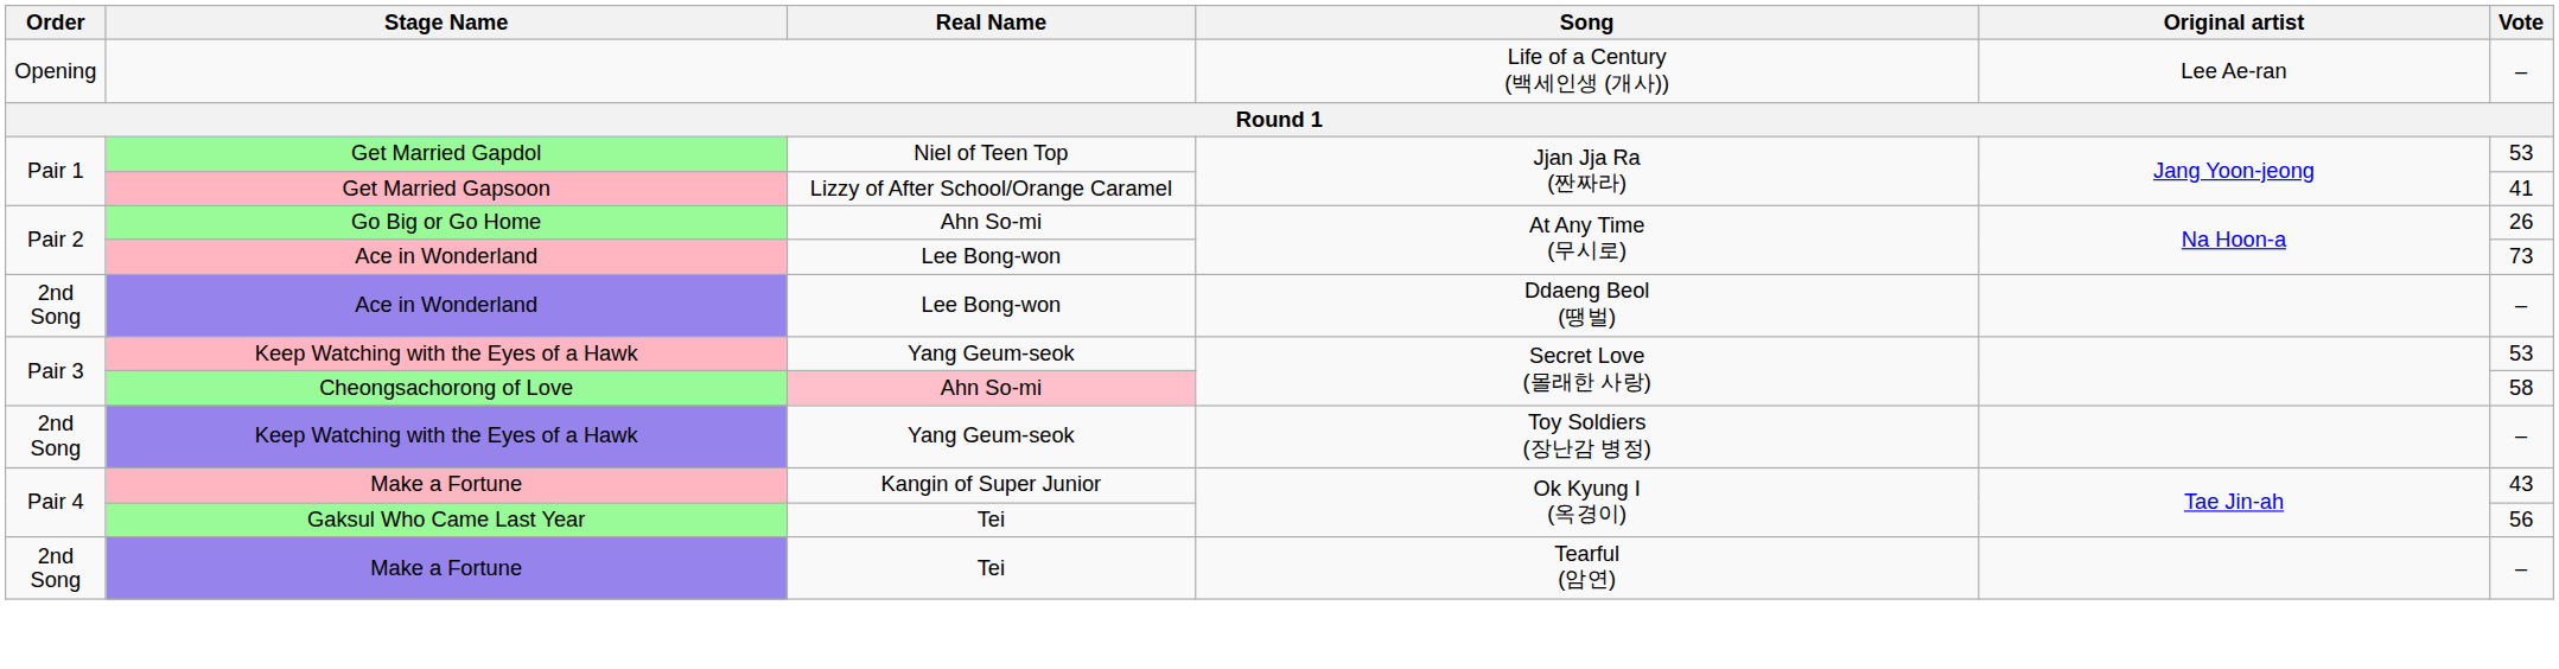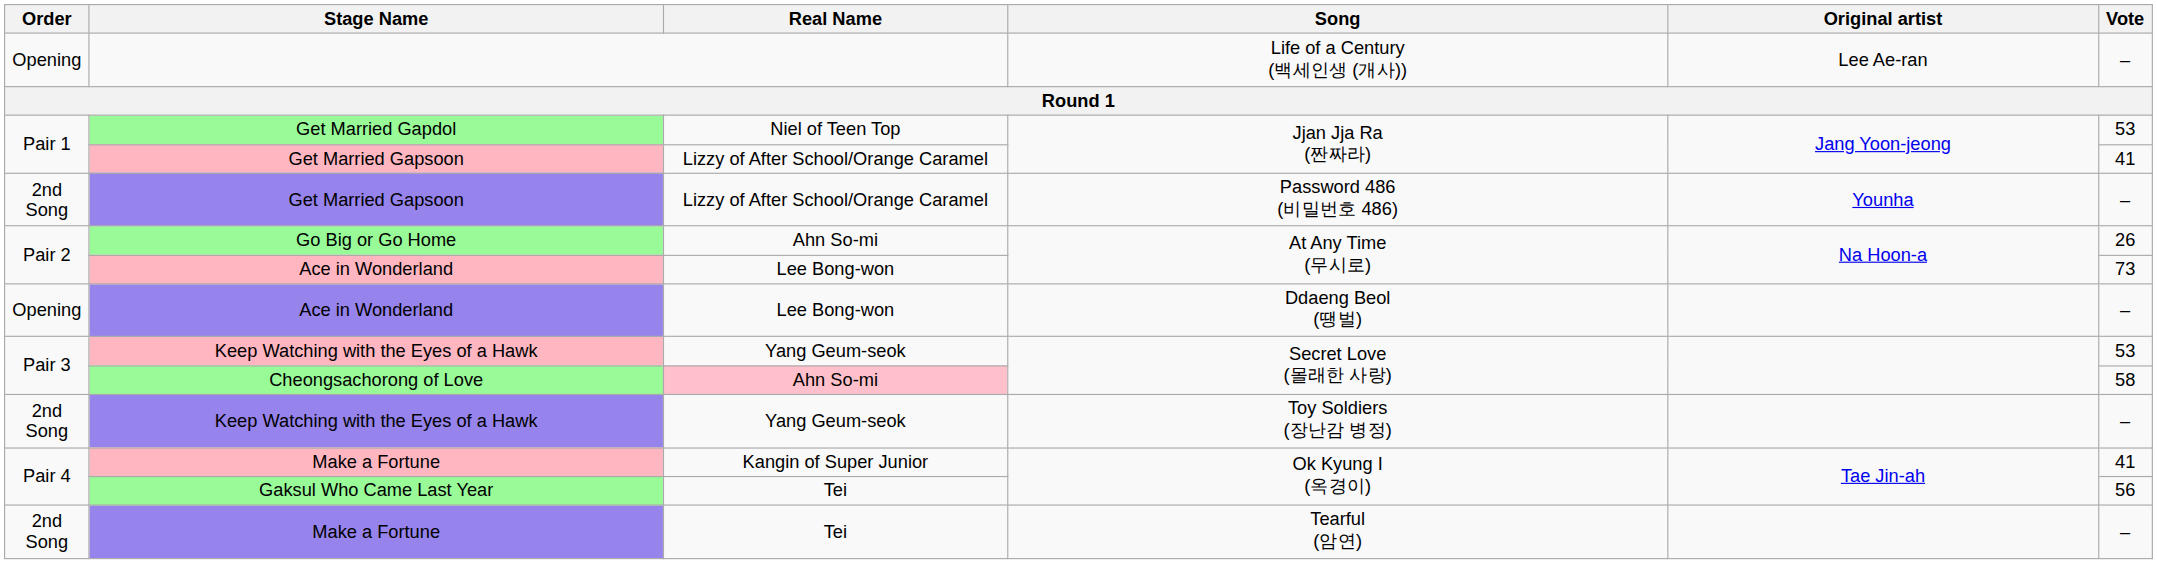+ row: 2nd Song | Get Married Gapsoon | Lizzy of After School/Orange Caramel | Password 486 (비밀번호 486) | Younha | –
Ace in Wonderland / Ddaeng Beol (땡벌) | Order: 2nd Song -> Opening
Make a Fortune / Ok Kyung I (옥경이) | Vote: 43 -> 41
